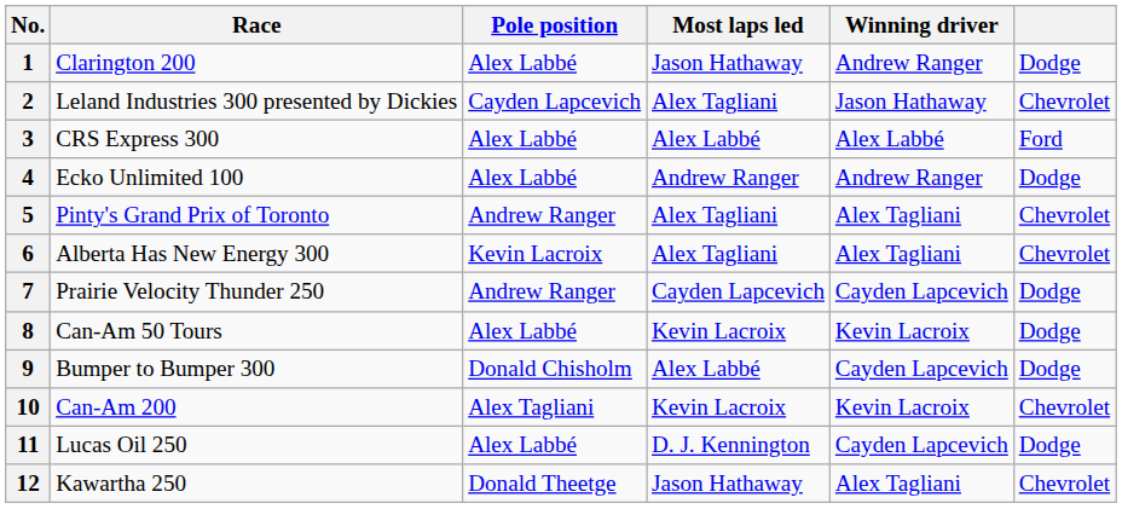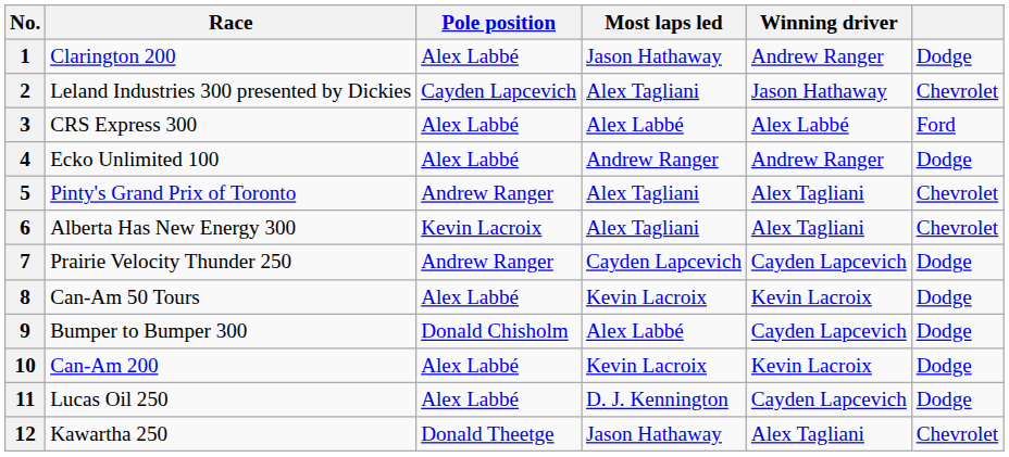10 | Pole position: Alex Tagliani -> Alex Labbé
10 | column 6: Chevrolet -> Dodge
